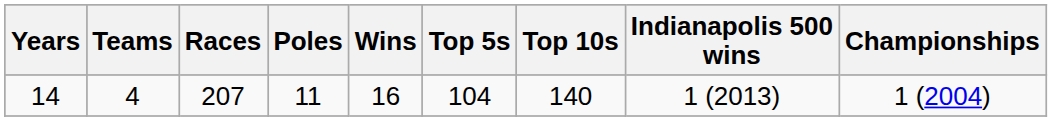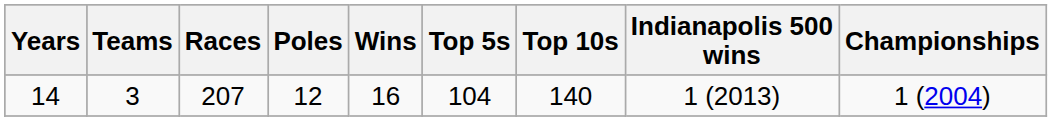14 | Teams: 4 -> 3
14 | Poles: 11 -> 12
